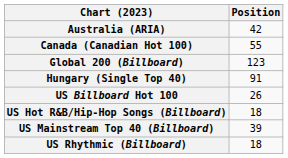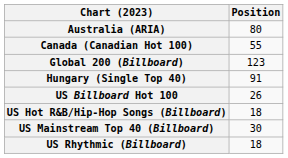Australia (ARIA) | Position: 42 -> 80
US Mainstream Top 40 (Billboard) | Position: 39 -> 30
